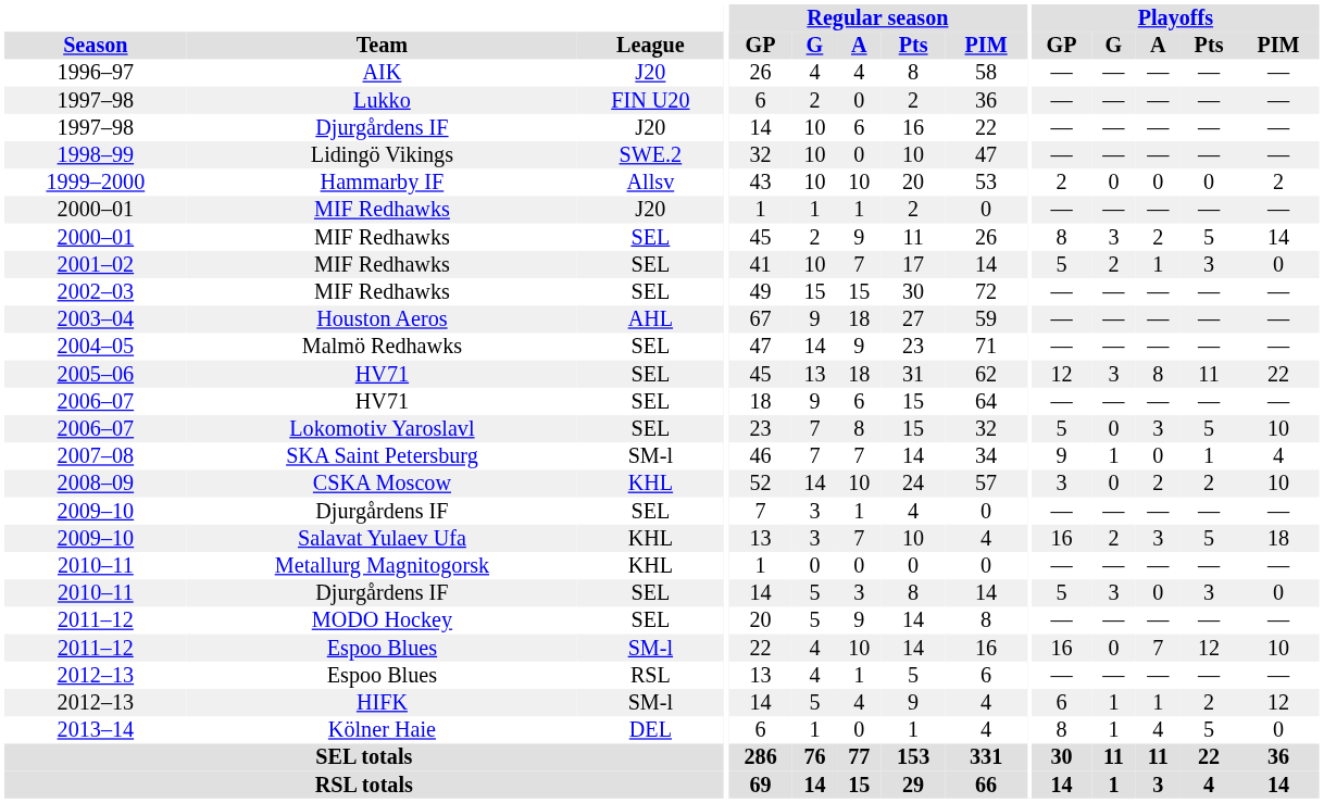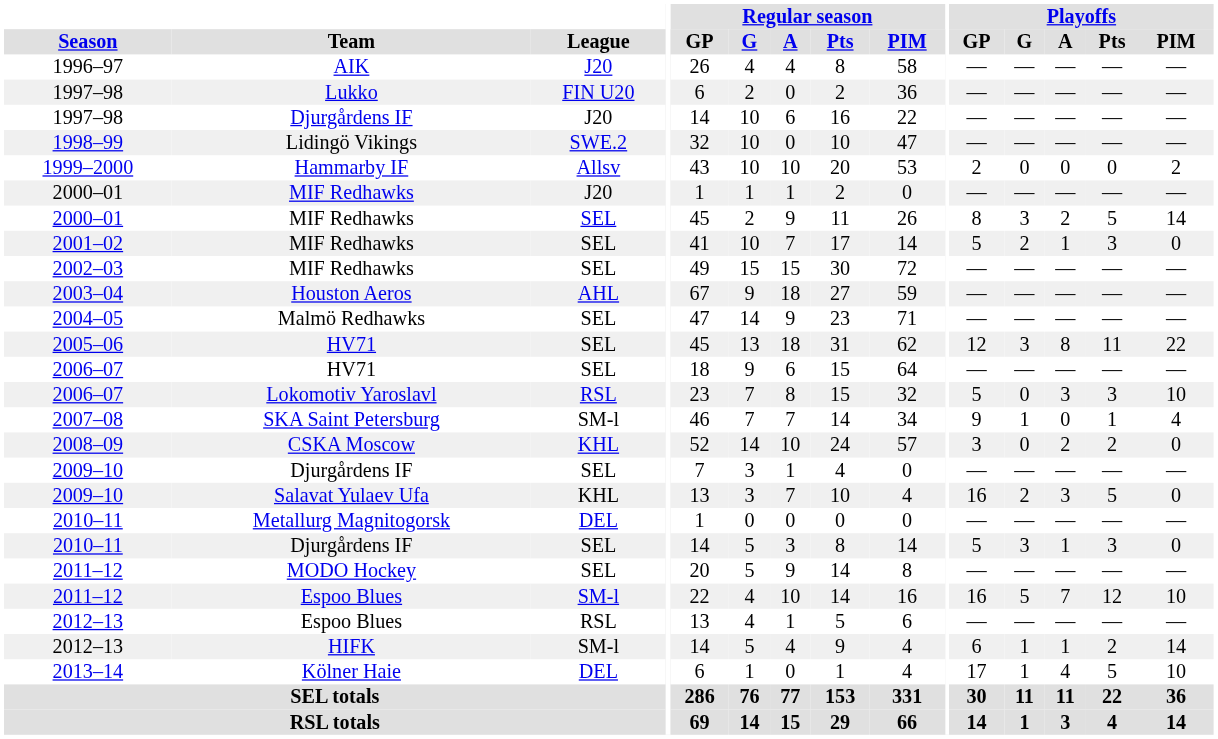2006–07 / Lokomotiv Yaroslavl | League: SEL -> RSL
2006–07 / Lokomotiv Yaroslavl | Playoffs / Pts: 5 -> 3
2008–09 | Playoffs / PIM: 10 -> 0
2009–10 / Salavat Yulaev Ufa | Playoffs / PIM: 18 -> 0
2010–11 / Metallurg Magnitogorsk | League: KHL -> DEL
2010–11 / Djurgårdens IF | Playoffs / A: 0 -> 1
2011–12 / Espoo Blues | Playoffs / G: 0 -> 5
2012–13 / HIFK | Playoffs / PIM: 12 -> 14
2013–14 | Playoffs / GP: 8 -> 17
2013–14 | Playoffs / PIM: 0 -> 10
